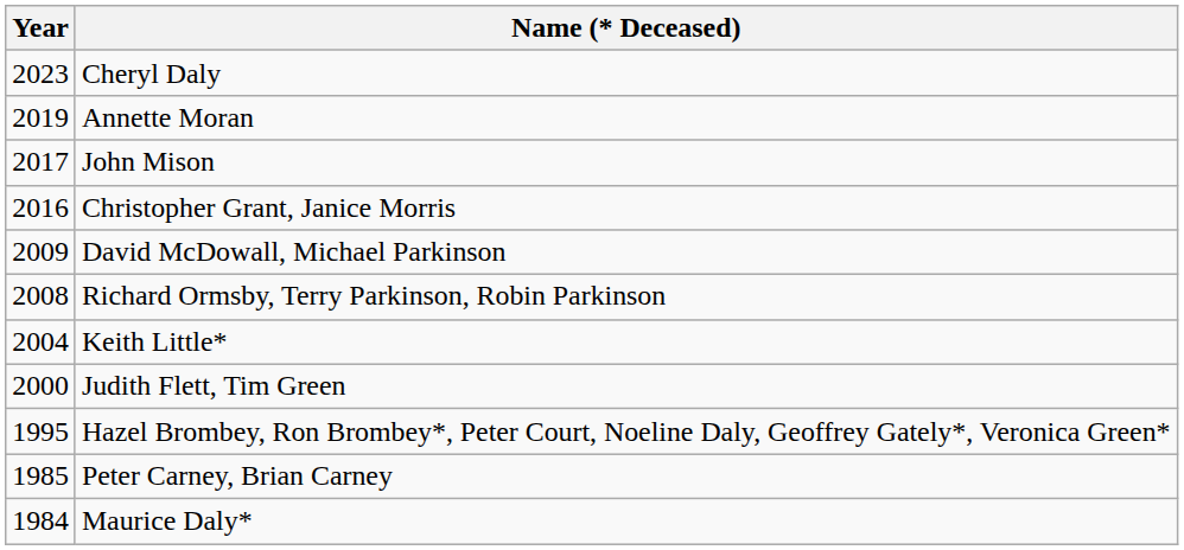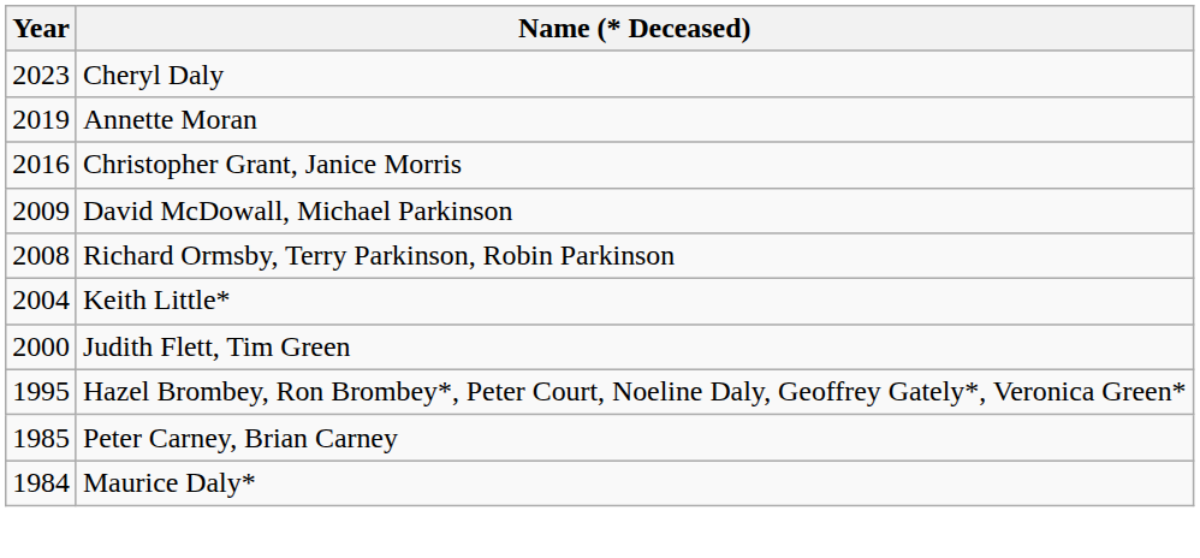- row: 2017 | John Mison
